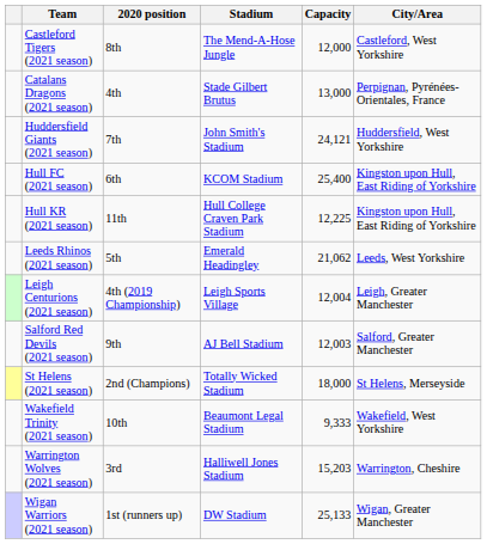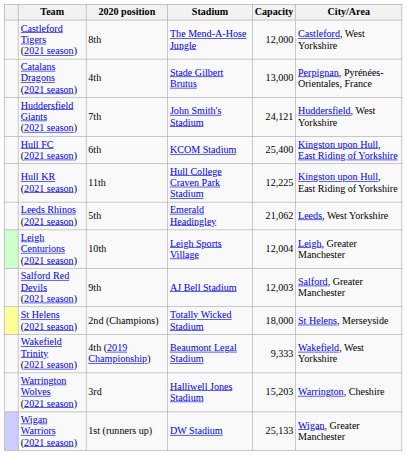Leigh Centurions (2021 season) | 2020 position: 4th (2019 Championship) -> 10th
Wakefield Trinity (2021 season) | 2020 position: 10th -> 4th (2019 Championship)
